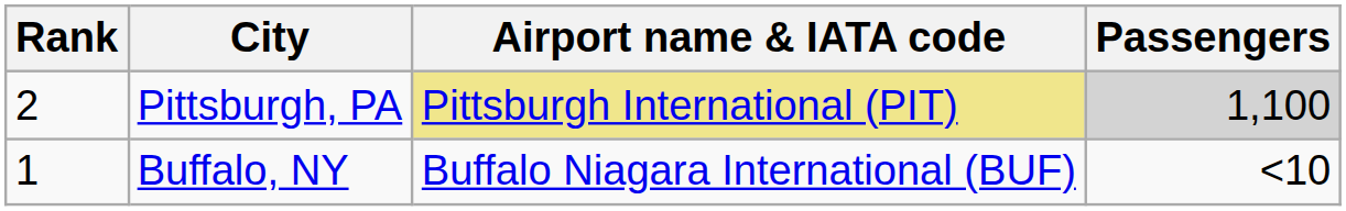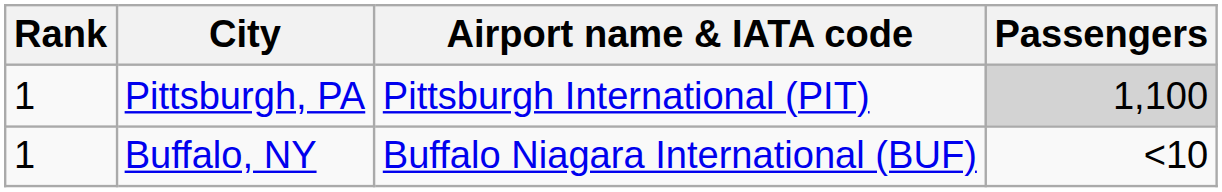Pittsburgh, PA | Rank: 2 -> 1
Pittsburgh, PA | Airport name & IATA code: khaki background -> no background
